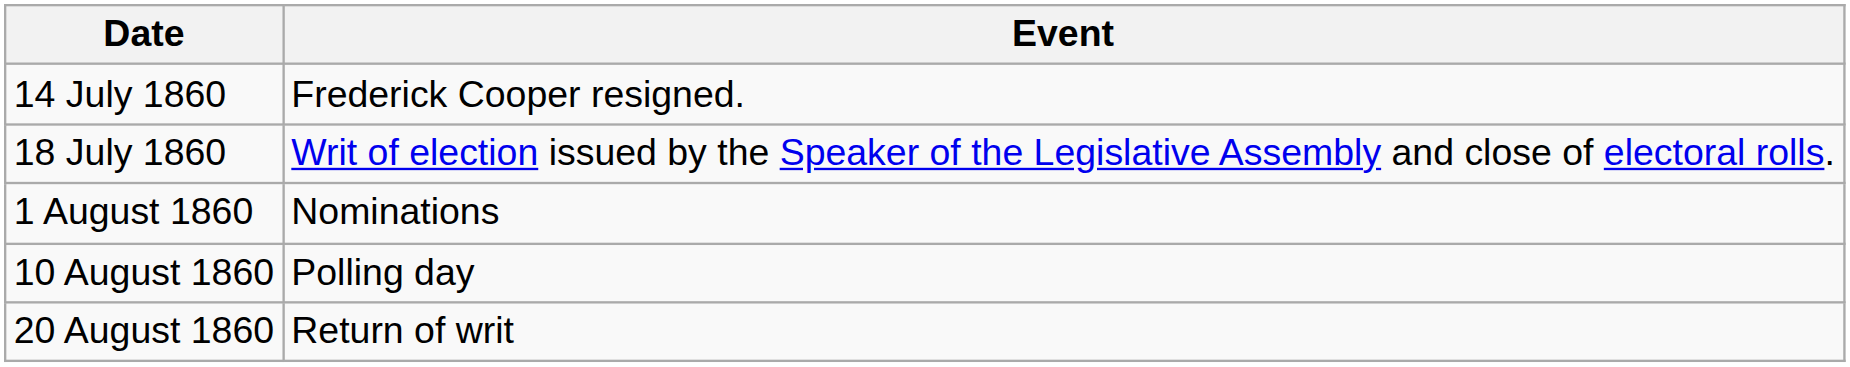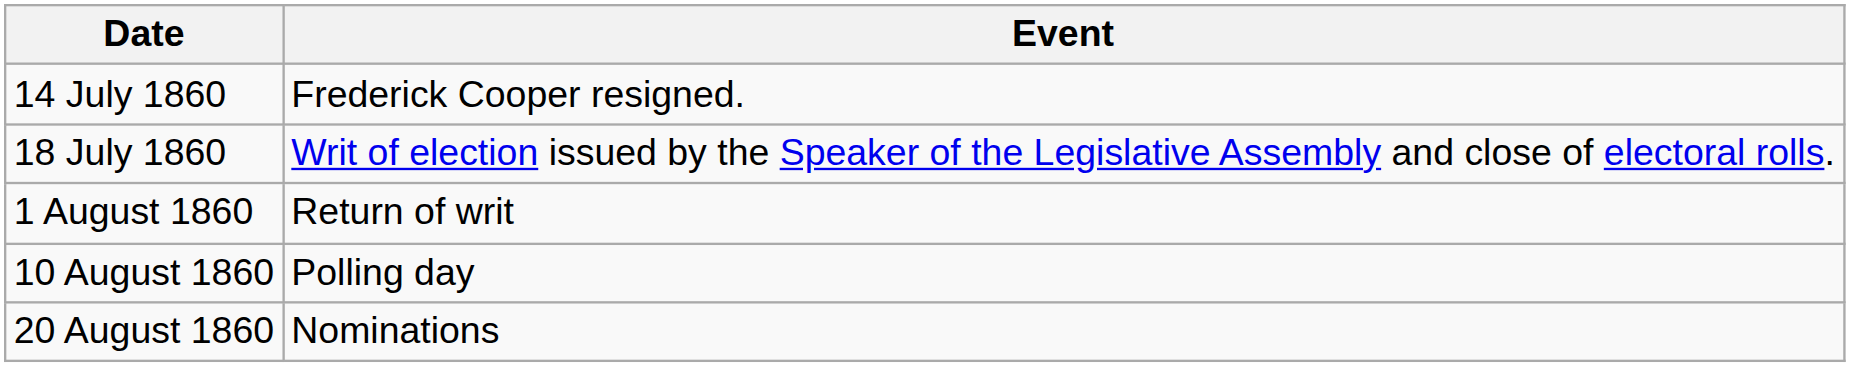1 August 1860 | Event: Nominations -> Return of writ
20 August 1860 | Event: Return of writ -> Nominations
